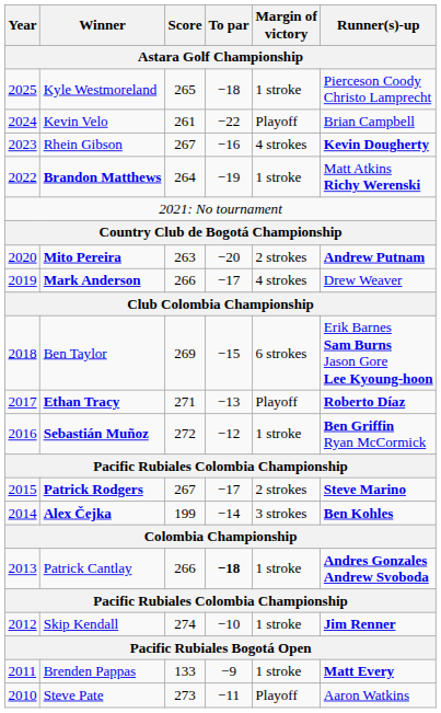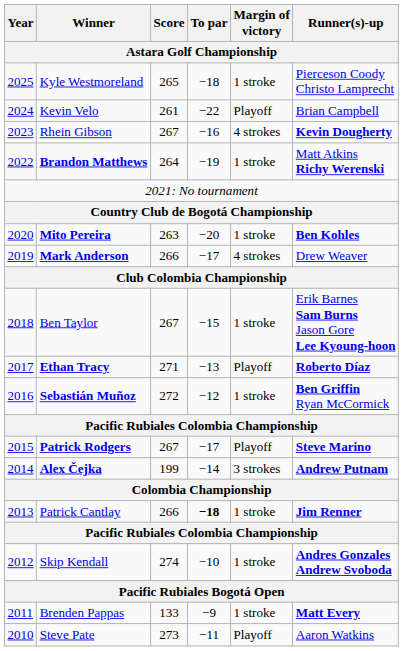Mito Pereira | Margin of victory: 2 strokes -> 1 stroke
Mito Pereira | Runner(s)-up: Andrew Putnam -> Ben Kohles
Ben Taylor | Score: 269 -> 267
Ben Taylor | Margin of victory: 6 strokes -> 1 stroke
Patrick Rodgers | Margin of victory: 2 strokes -> Playoff
Alex Čejka | Runner(s)-up: Ben Kohles -> Andrew Putnam
Patrick Cantlay | Runner(s)-up: Andres Gonzales Andrew Svoboda -> Jim Renner
Skip Kendall | Runner(s)-up: Jim Renner -> Andres Gonzales Andrew Svoboda
